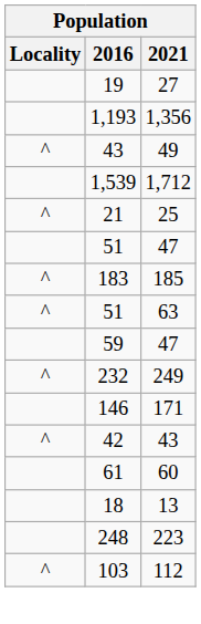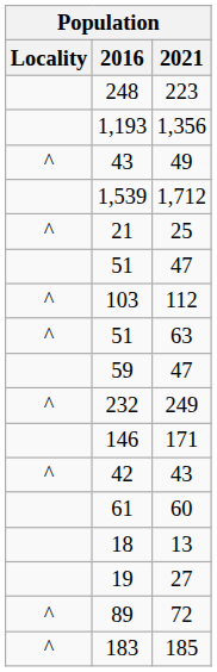rows swapped: 248 <-> 19
rows swapped: 103 <-> 183
+ row: ^ | 89 | 72
